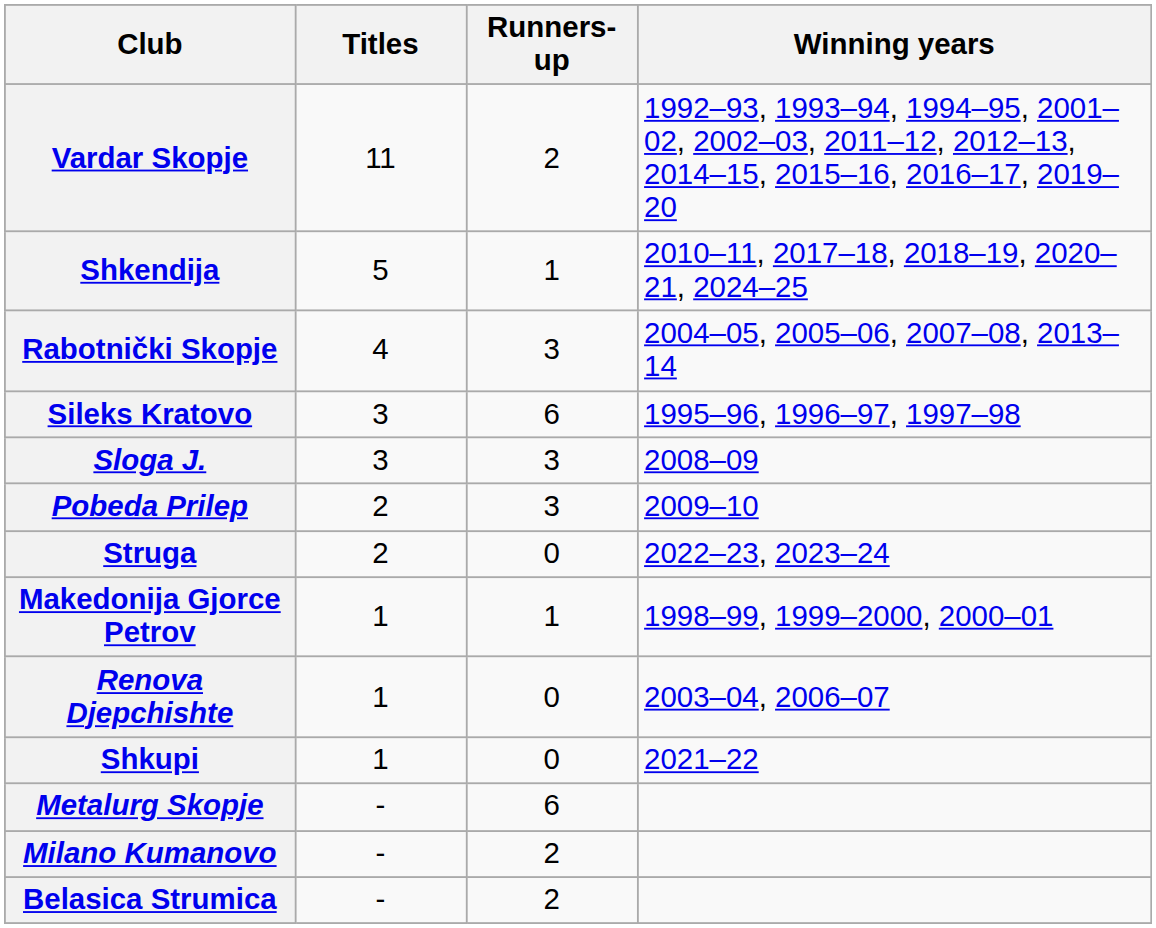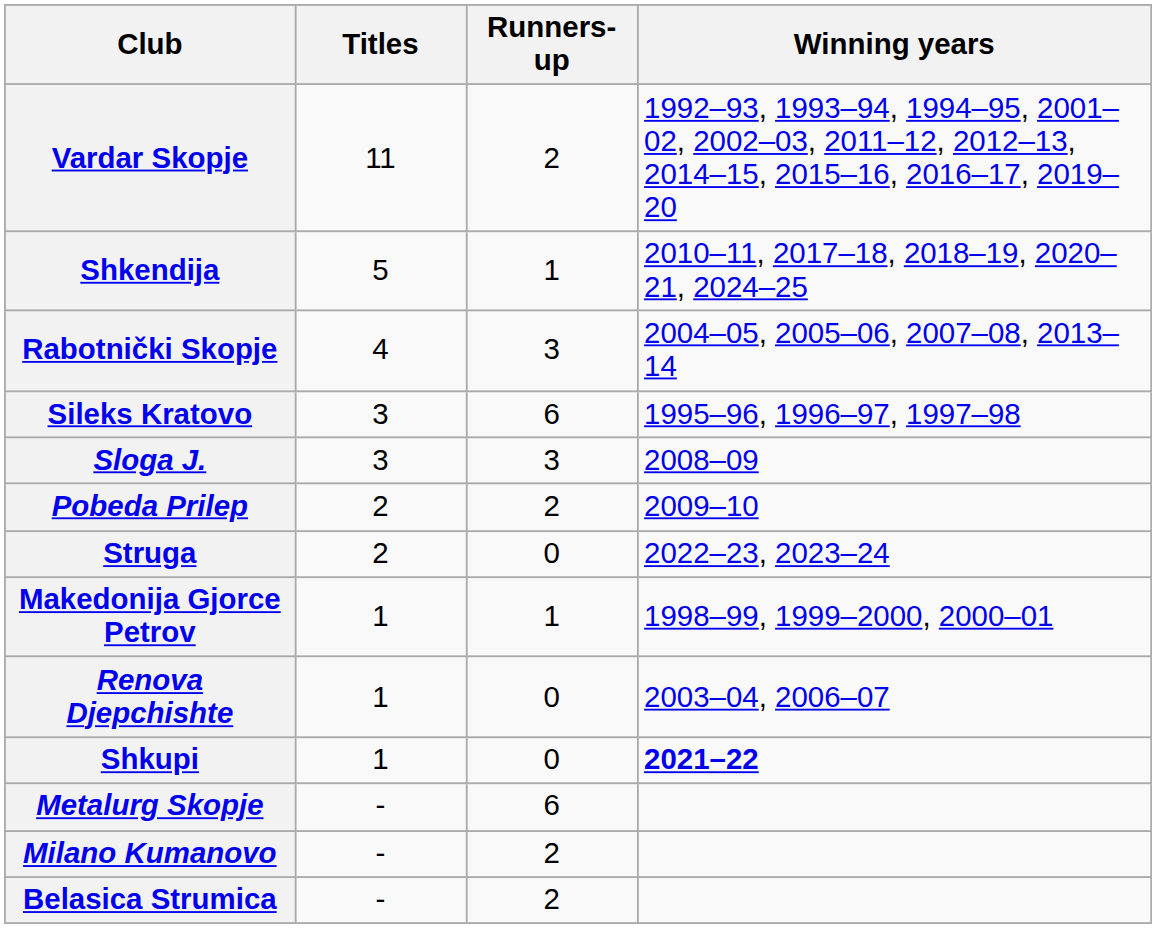Pobeda Prilep | Runners-up: 3 -> 2
Shkupi | Winning years: normal -> bold
